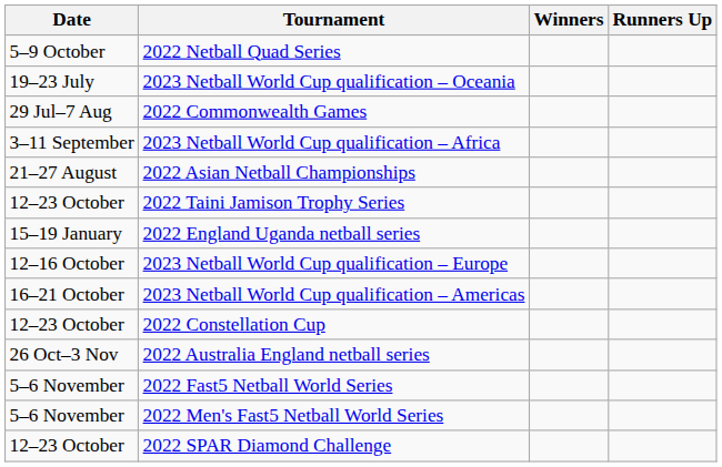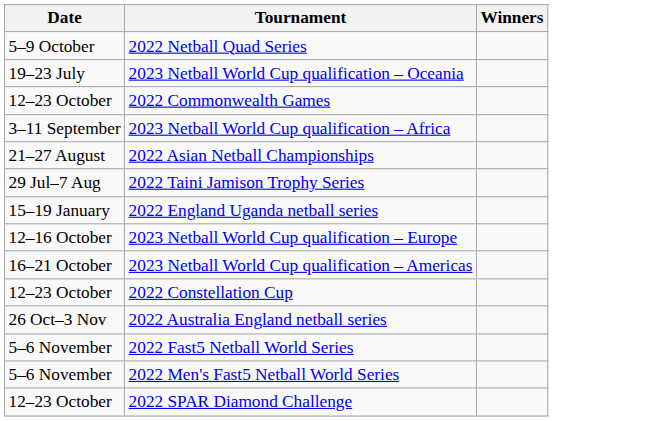- column: Runners Up
2022 Commonwealth Games | Date: 29 Jul–7 Aug -> 12–23 October
2022 Taini Jamison Trophy Series | Date: 12–23 October -> 29 Jul–7 Aug
